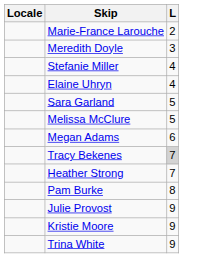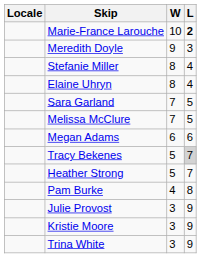+ column: W | 10 | 9 | 8 | 8 | 7 | 7 | 6 | 5 | 5 | 4 | 3 | 3 | 3
Marie-France Larouche | L: normal -> bold
